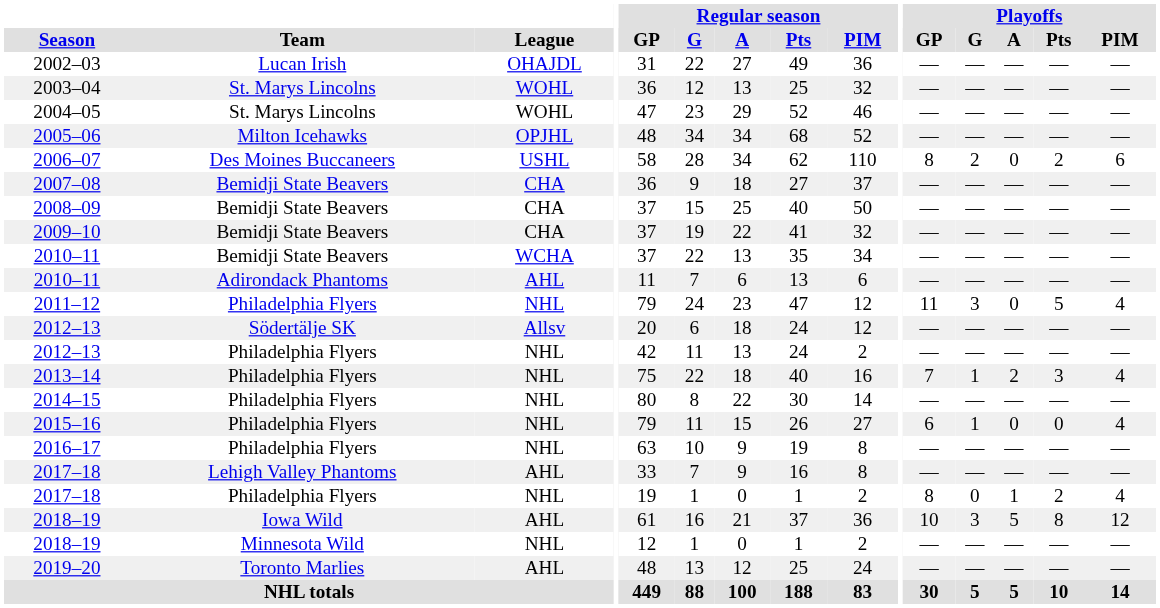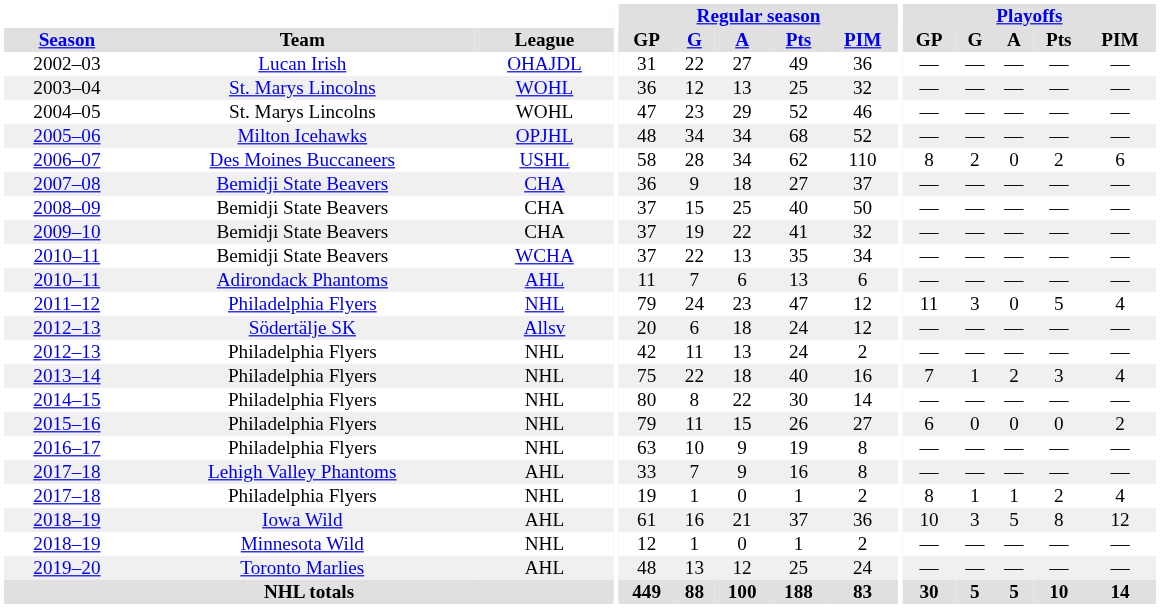2015–16 | Playoffs / G: 1 -> 0
2015–16 | Playoffs / PIM: 4 -> 2
2017–18 / Philadelphia Flyers | Playoffs / G: 0 -> 1
